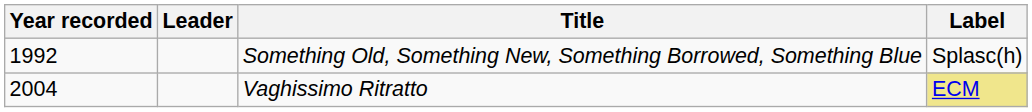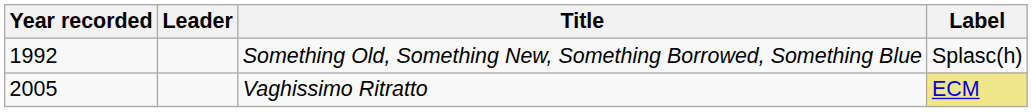Vaghissimo Ritratto | Year recorded: 2004 -> 2005
